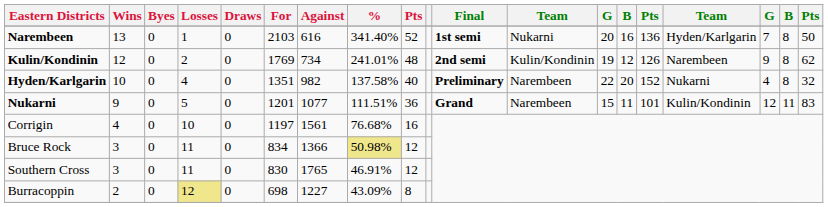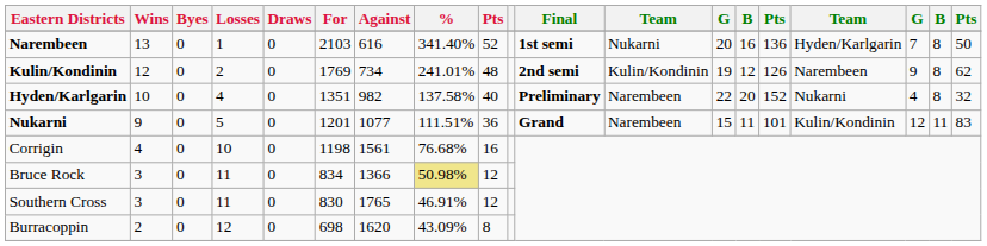Corrigin | For: 1197 -> 1198
Burracoppin | Losses: khaki background -> no background
Burracoppin | Against: 1227 -> 1620
